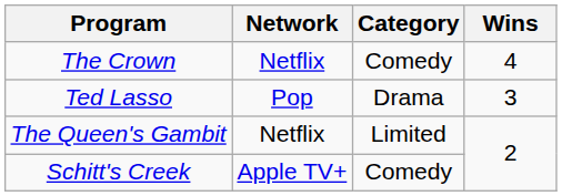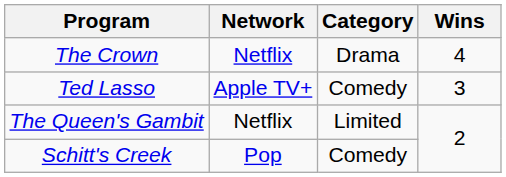The Crown | Category: Comedy -> Drama
Ted Lasso | Network: Pop -> Apple TV+
Ted Lasso | Category: Drama -> Comedy
Schitt's Creek | Network: Apple TV+ -> Pop
